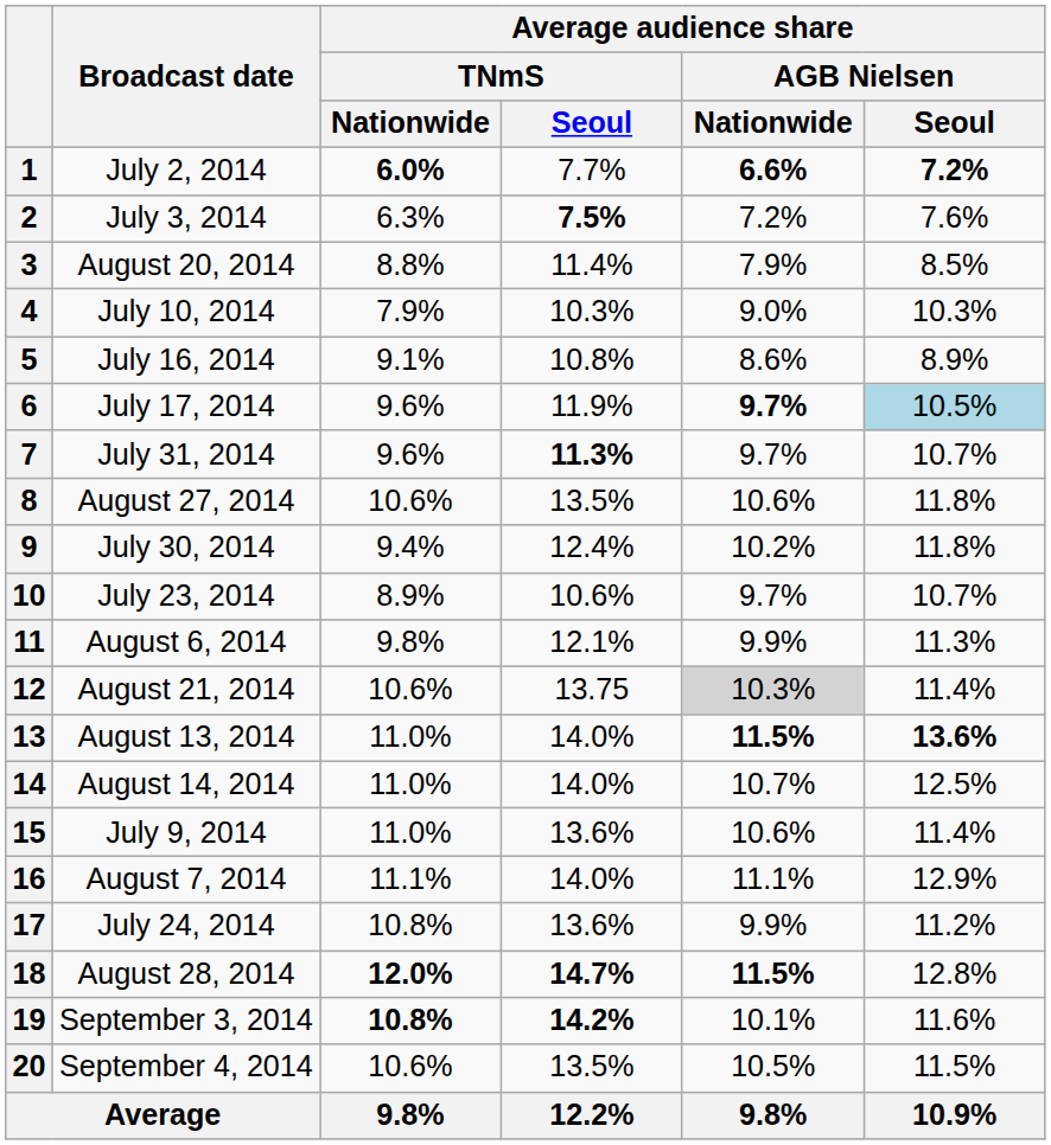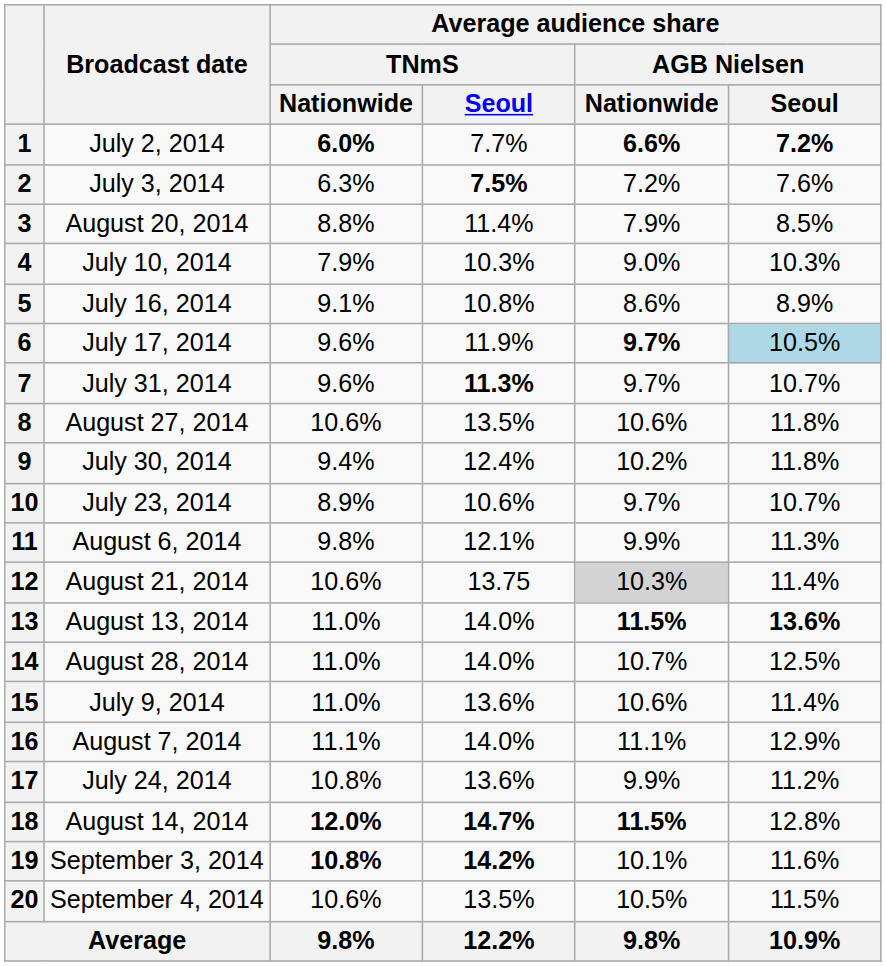14 | Broadcast date: August 14, 2014 -> August 28, 2014
18 | Broadcast date: August 28, 2014 -> August 14, 2014
